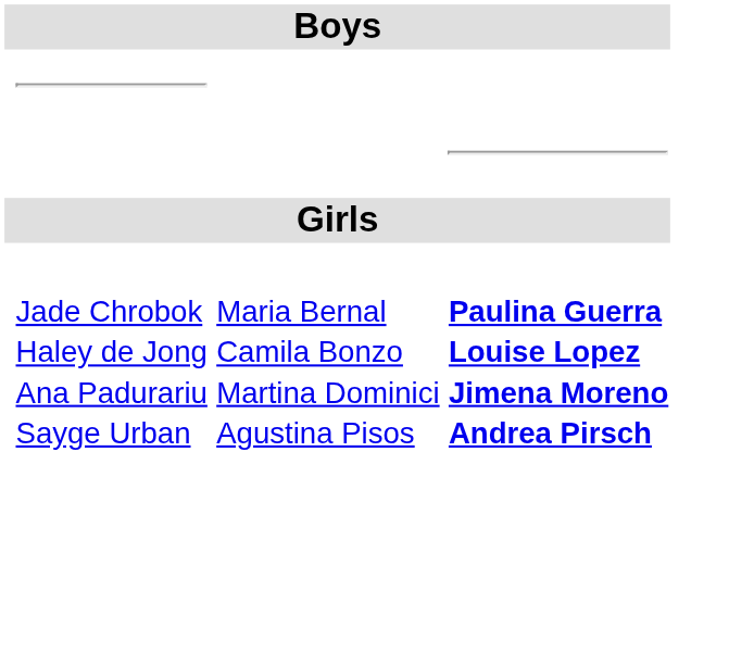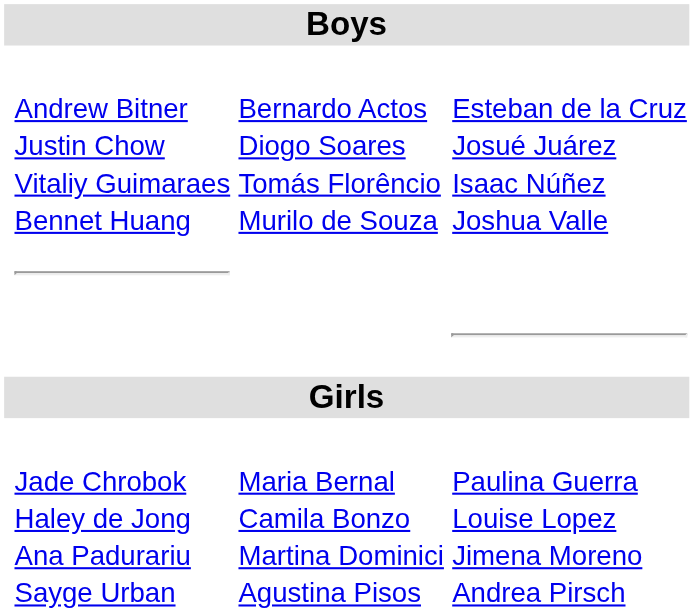+ row: Andrew Bitner Justin Chow Vitaliy Guimaraes Bennet Huang | Bernardo Actos Diogo Soares Tomás Florêncio Murilo de Souza | Esteban de la Cruz Josué Juárez Isaac Núñez Joshua Valle
Jade Chrobok Haley de Jong Ana Padurariu Sayge Urban | column 4: bold -> normal
